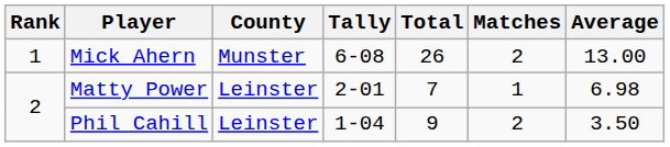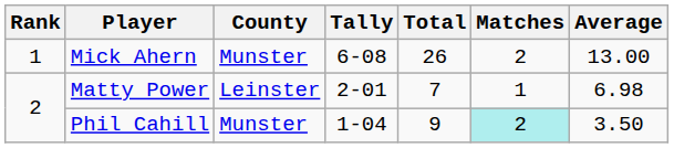Phil Cahill | County: Leinster -> Munster
Phil Cahill | Matches: no background -> paleturquoise background
